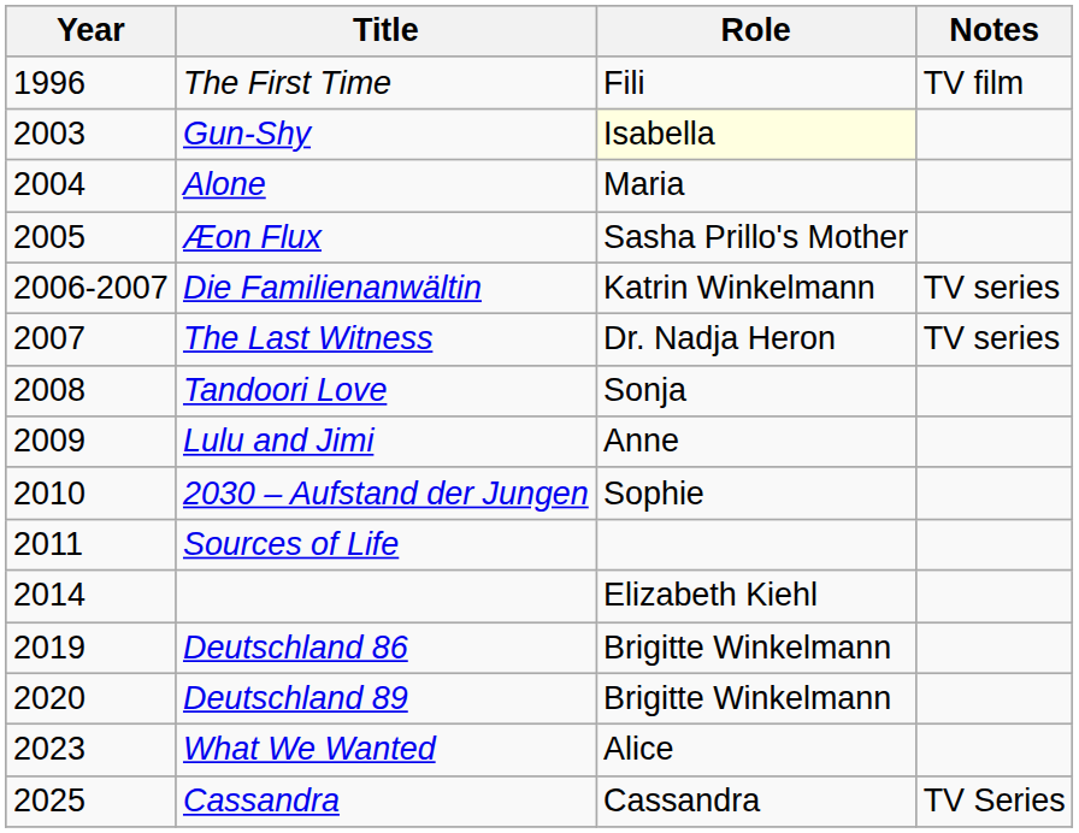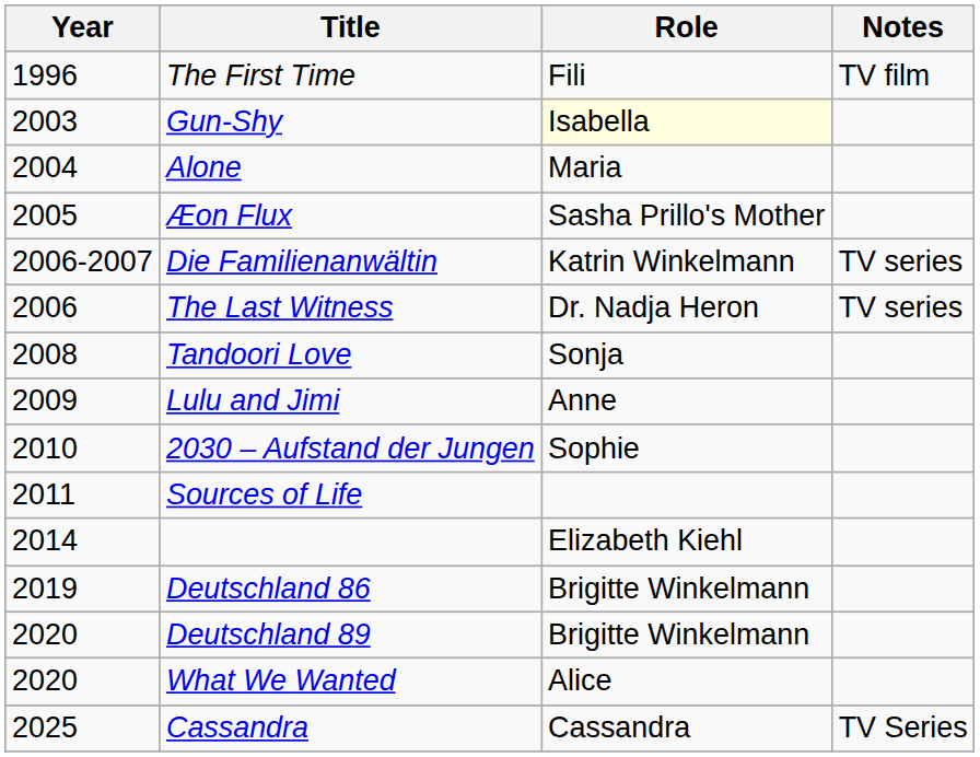The Last Witness | Year: 2007 -> 2006
What We Wanted | Year: 2023 -> 2020
